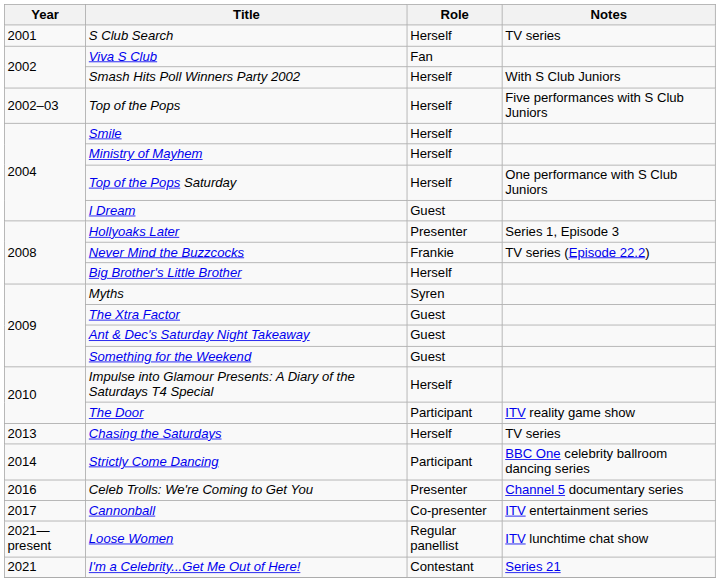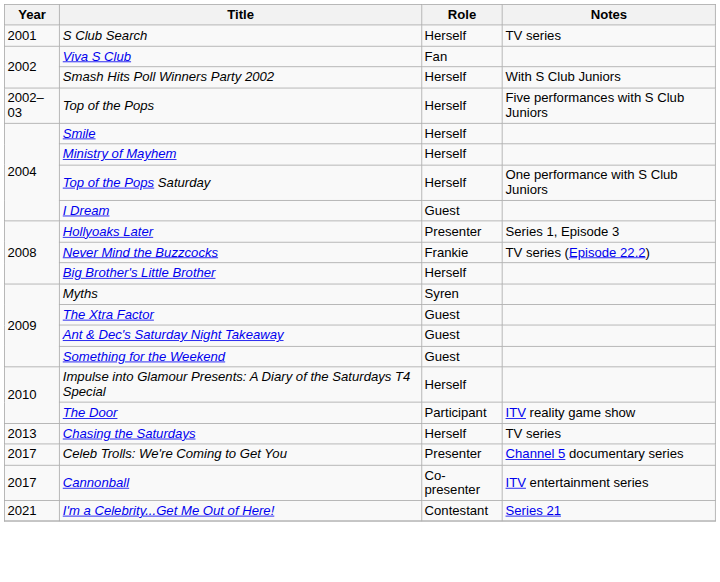- row: 2014 | Strictly Come Dancing | Participant | BBC One celebrity ballroom dancing series
Celeb Trolls: We're Coming to Get You | Year: 2016 -> 2017
- row: 2021—present | Loose Women | Regular panellist | ITV lunchtime chat show
